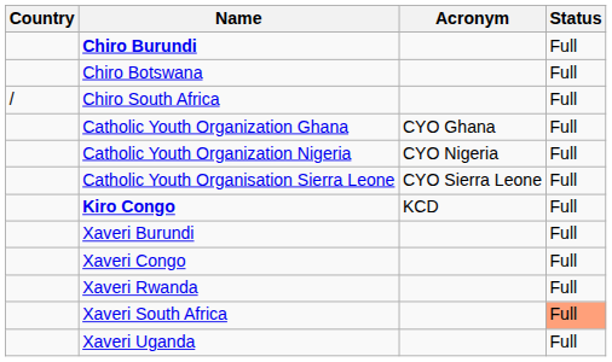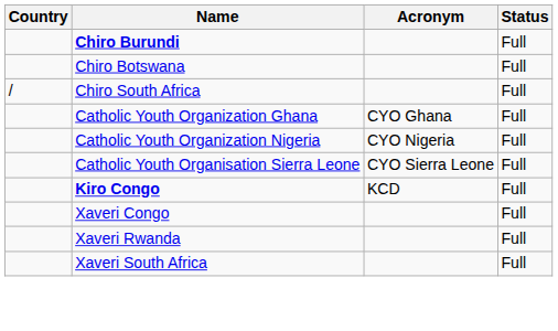- row: Xaveri Burundi | Full
Xaveri South Africa | Status: lightsalmon background -> no background
- row: Xaveri Uganda | Full
